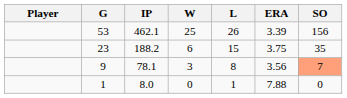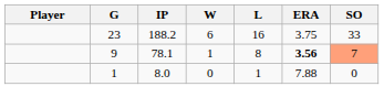- row: 53 | 462.1 | 25 | 26 | 3.39 | 156
23 | L: 15 -> 16
23 | SO: 35 -> 33
9 | W: 3 -> 1
9 | ERA: normal -> bold
